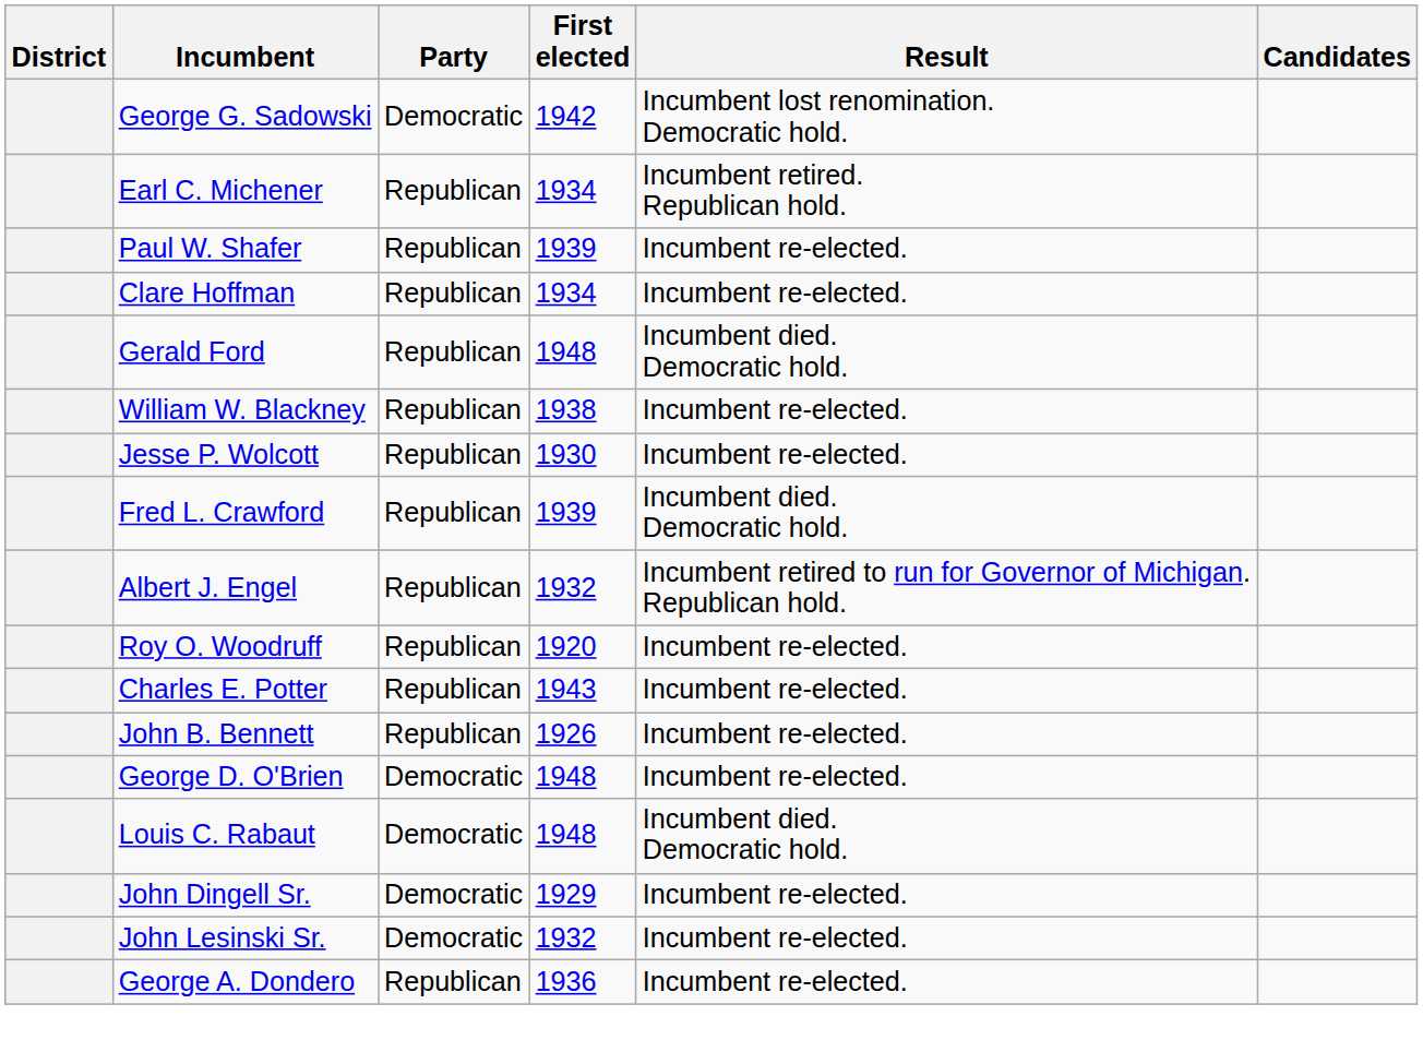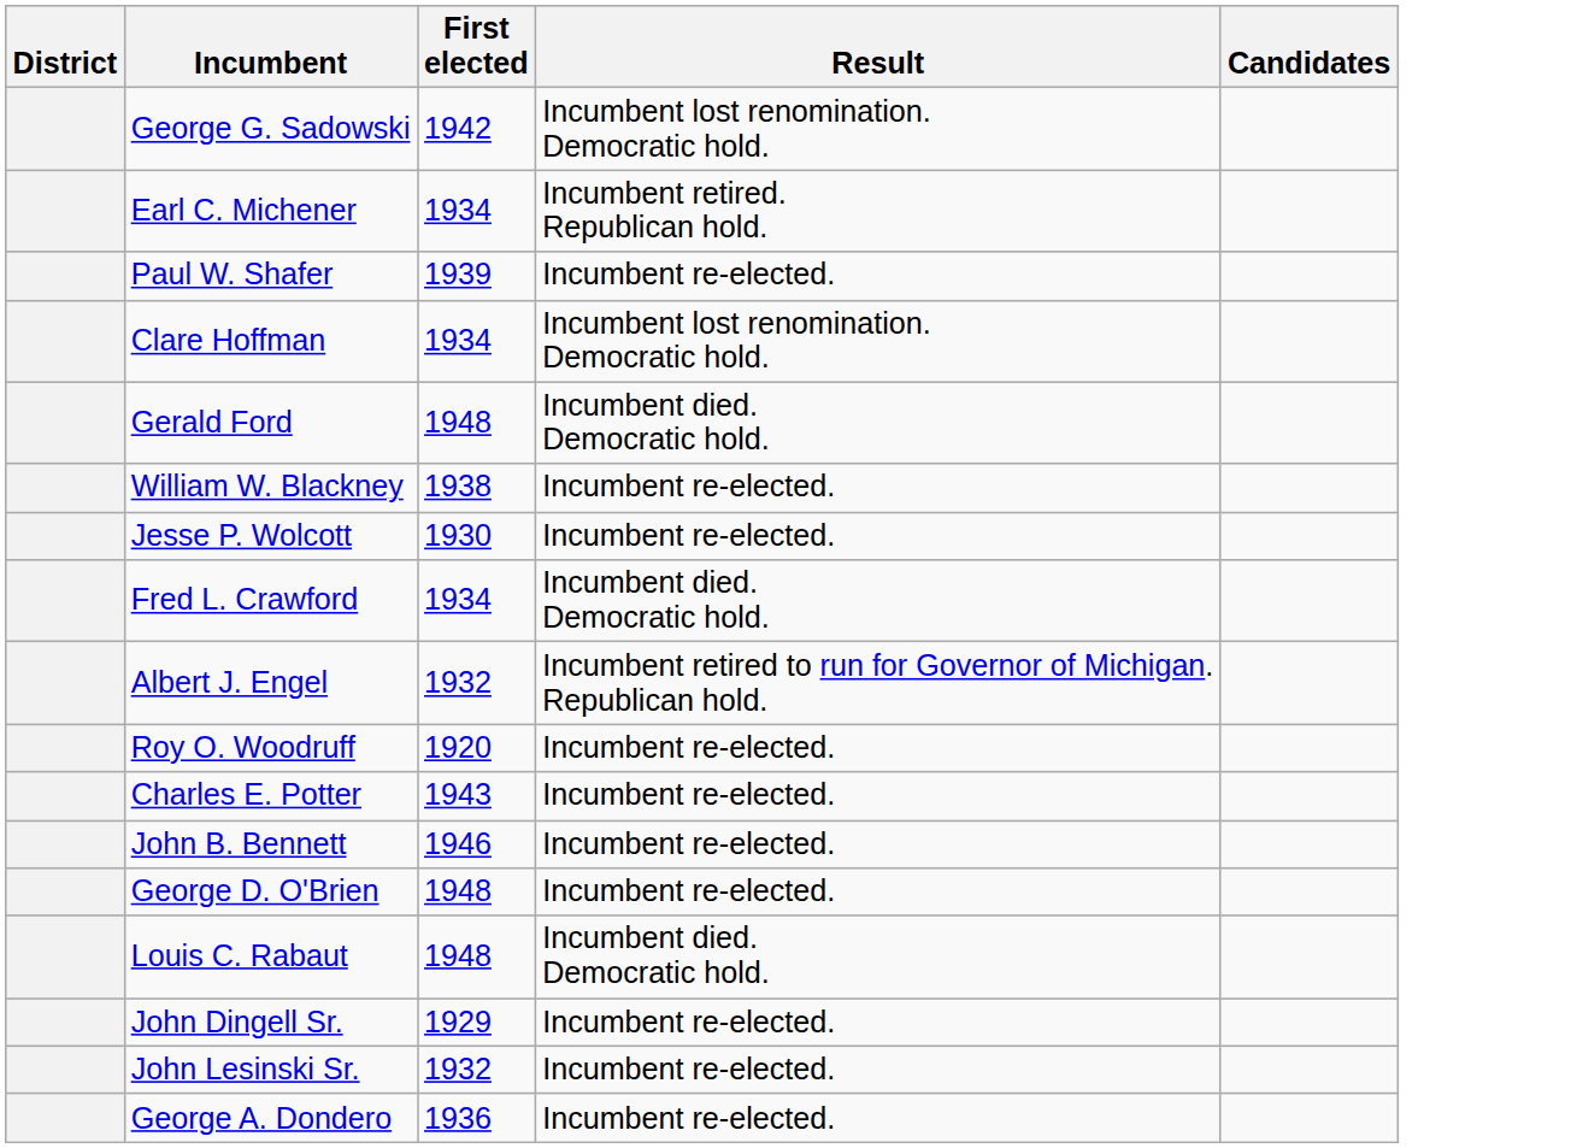- column: Party | Democratic | Republican | Republican | Republican | Republican | Republican | Republican | Republican | Republican | Republican | Republican | Republican | Democratic | Democratic | Democratic | Democratic | Republican
Clare Hoffman | Result: Incumbent re-elected. -> Incumbent lost renomination. Democratic hold.
Fred L. Crawford | First elected: 1939 -> 1934
John B. Bennett | First elected: 1926 -> 1946
